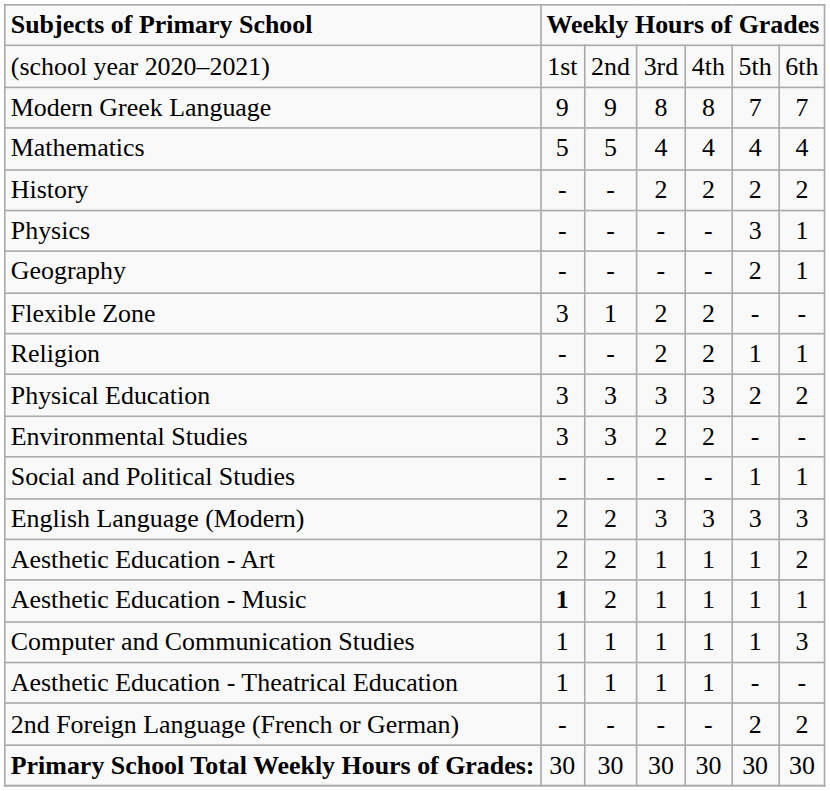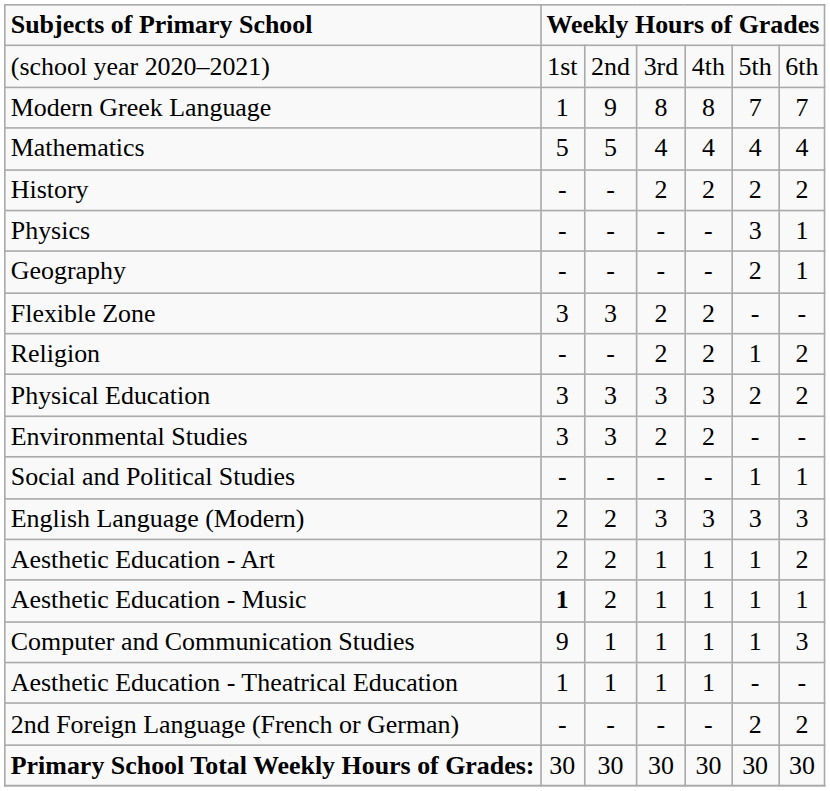Modern Greek Language | column 2: 9 -> 1
Flexible Zone | column 3: 1 -> 3
Religion | column 7: 1 -> 2
Computer and Communication Studies | column 2: 1 -> 9
